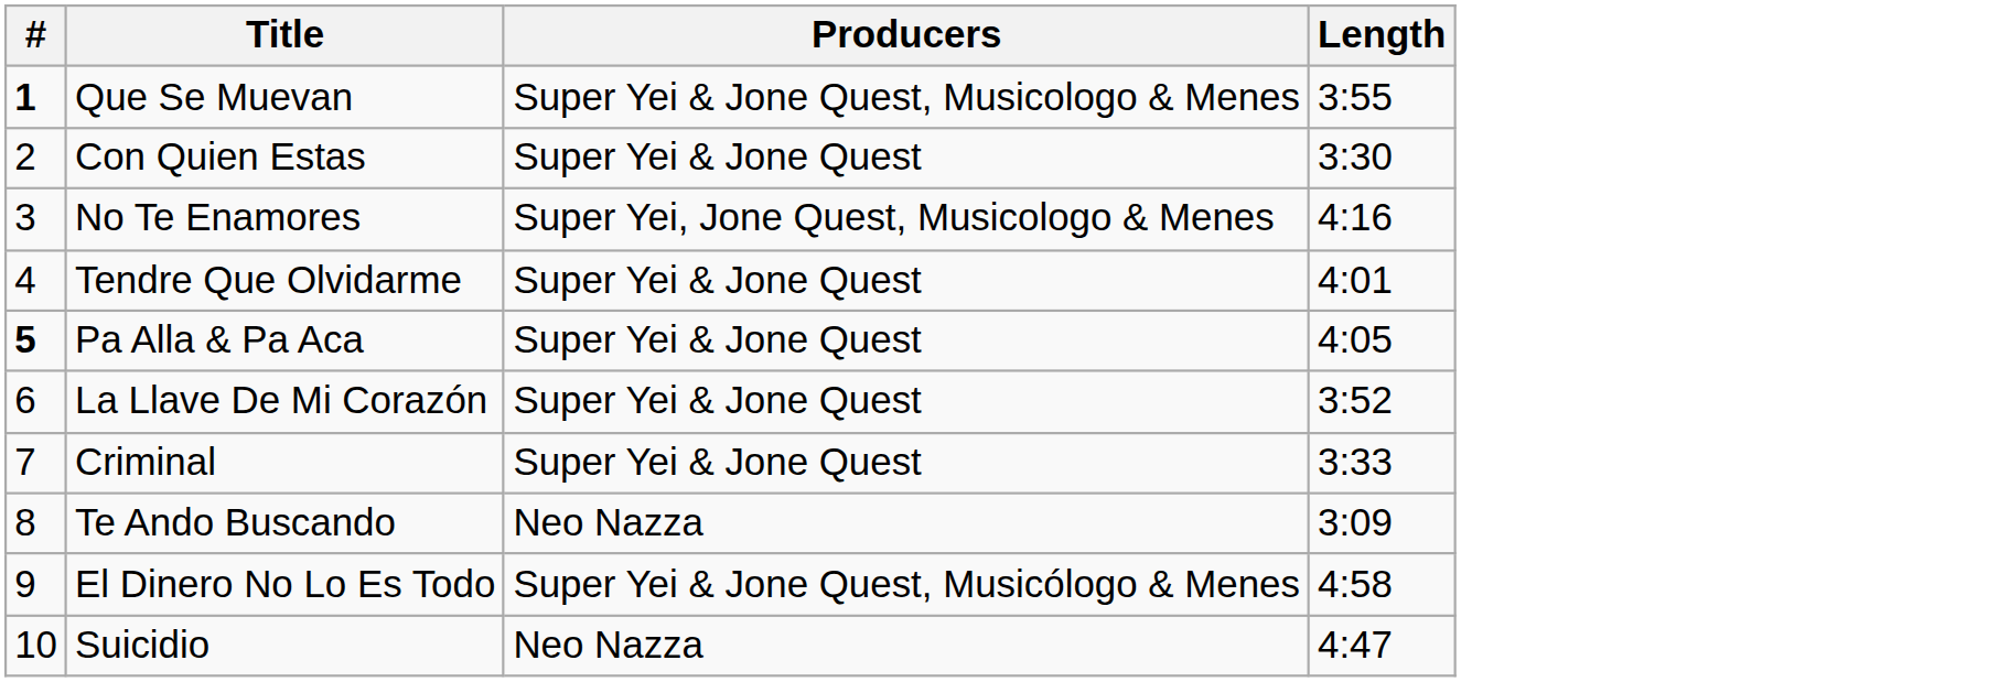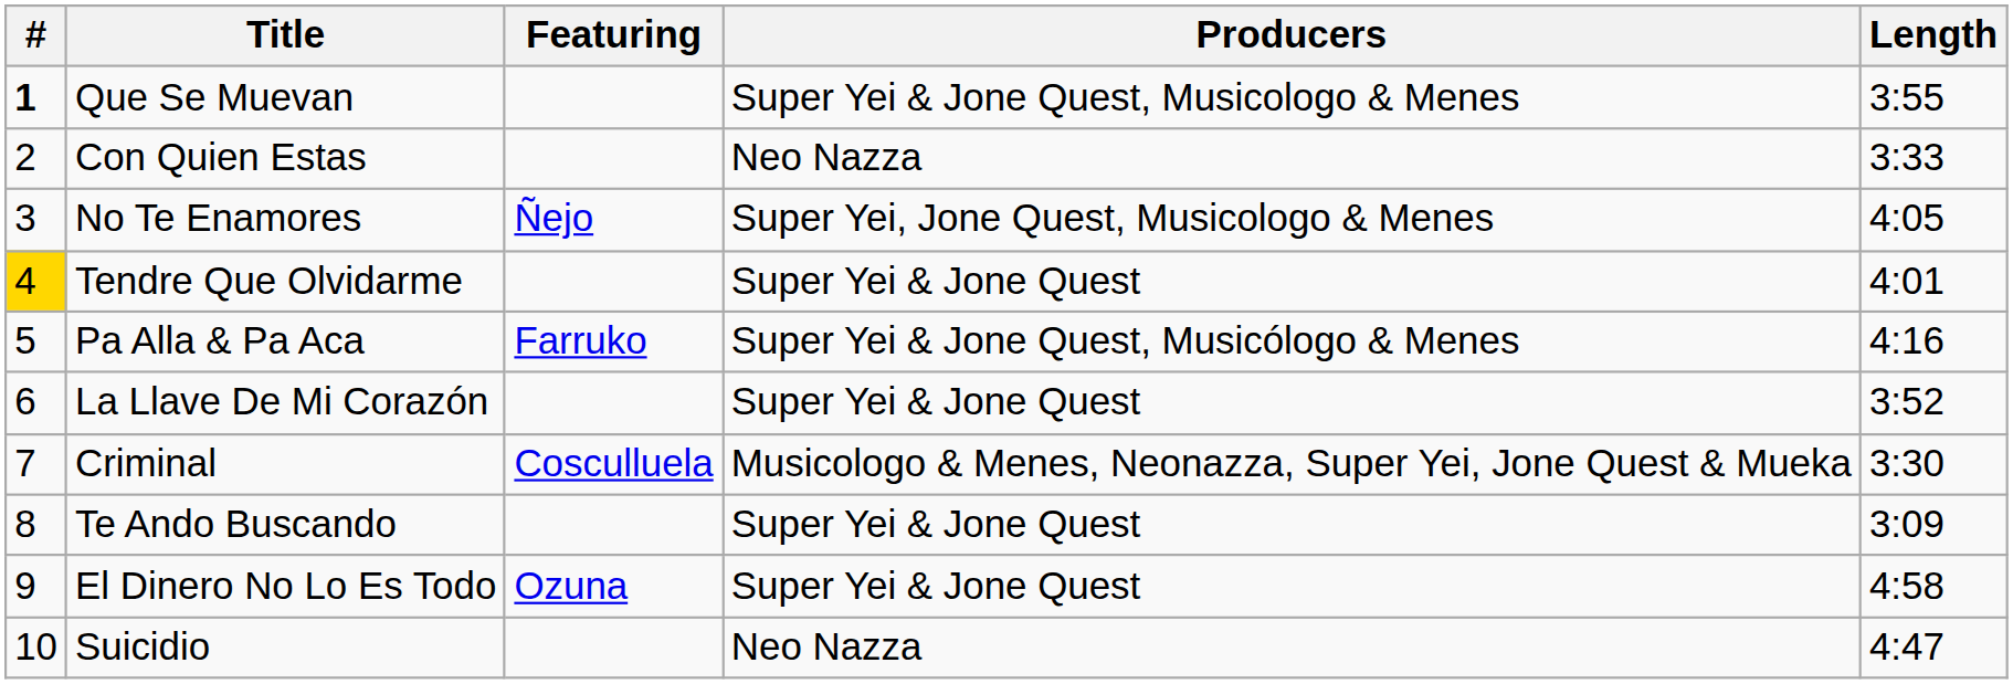+ column: Featuring | Ñejo | Farruko | Cosculluela | Ozuna
Con Quien Estas | Producers: Super Yei & Jone Quest -> Neo Nazza
Con Quien Estas | Length: 3:30 -> 3:33
No Te Enamores | Length: 4:16 -> 4:05
Tendre Que Olvidarme | #: no background -> gold background
Pa Alla & Pa Aca | #: bold -> normal
Pa Alla & Pa Aca | Producers: Super Yei & Jone Quest -> Super Yei & Jone Quest, Musicólogo & Menes
Pa Alla & Pa Aca | Length: 4:05 -> 4:16
Criminal | Producers: Super Yei & Jone Quest -> Musicologo & Menes, Neonazza, Super Yei, Jone Quest & Mueka
Criminal | Length: 3:33 -> 3:30
Te Ando Buscando | Producers: Neo Nazza -> Super Yei & Jone Quest
El Dinero No Lo Es Todo | Producers: Super Yei & Jone Quest, Musicólogo & Menes -> Super Yei & Jone Quest
